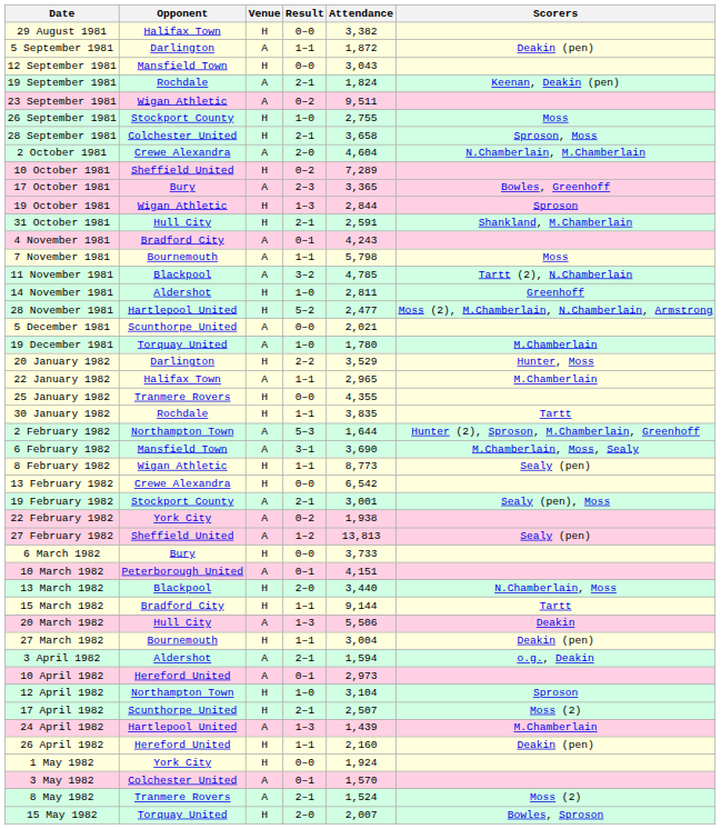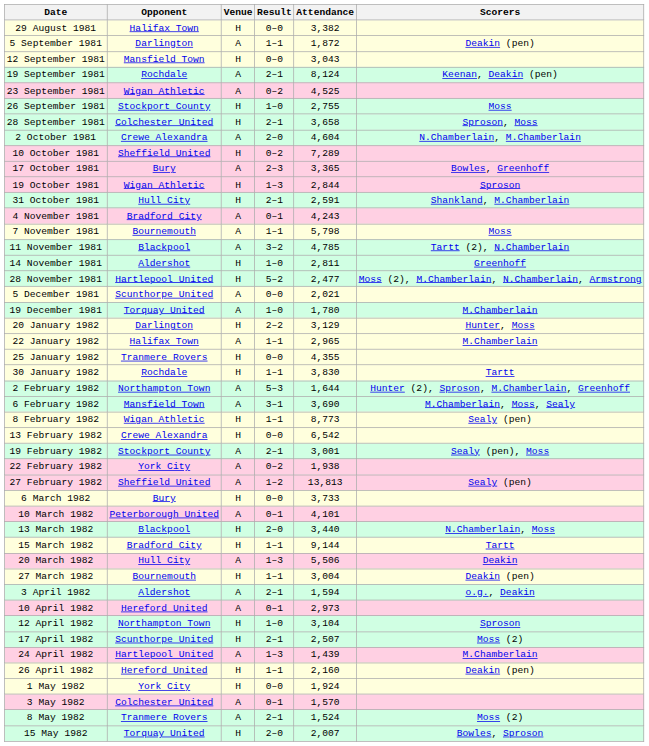19 September 1981 | Attendance: 1,824 -> 8,124
23 September 1981 | Attendance: 9,511 -> 4,525
20 January 1982 | Attendance: 3,529 -> 3,129
30 January 1982 | Attendance: 3,835 -> 3,830
10 March 1982 | Attendance: 4,151 -> 4,101
